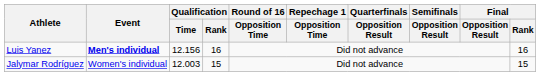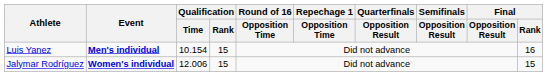Luis Yanez | Qualification / Time: 12.156 -> 10.154
Luis Yanez | Qualification / Rank: 16 -> 15
Jalymar Rodríguez | Event: normal -> bold
Jalymar Rodríguez | Qualification / Time: 12.003 -> 12.006
